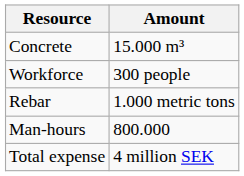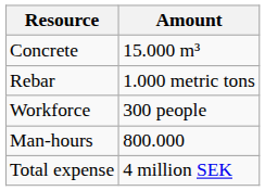rows swapped: Rebar <-> Workforce
